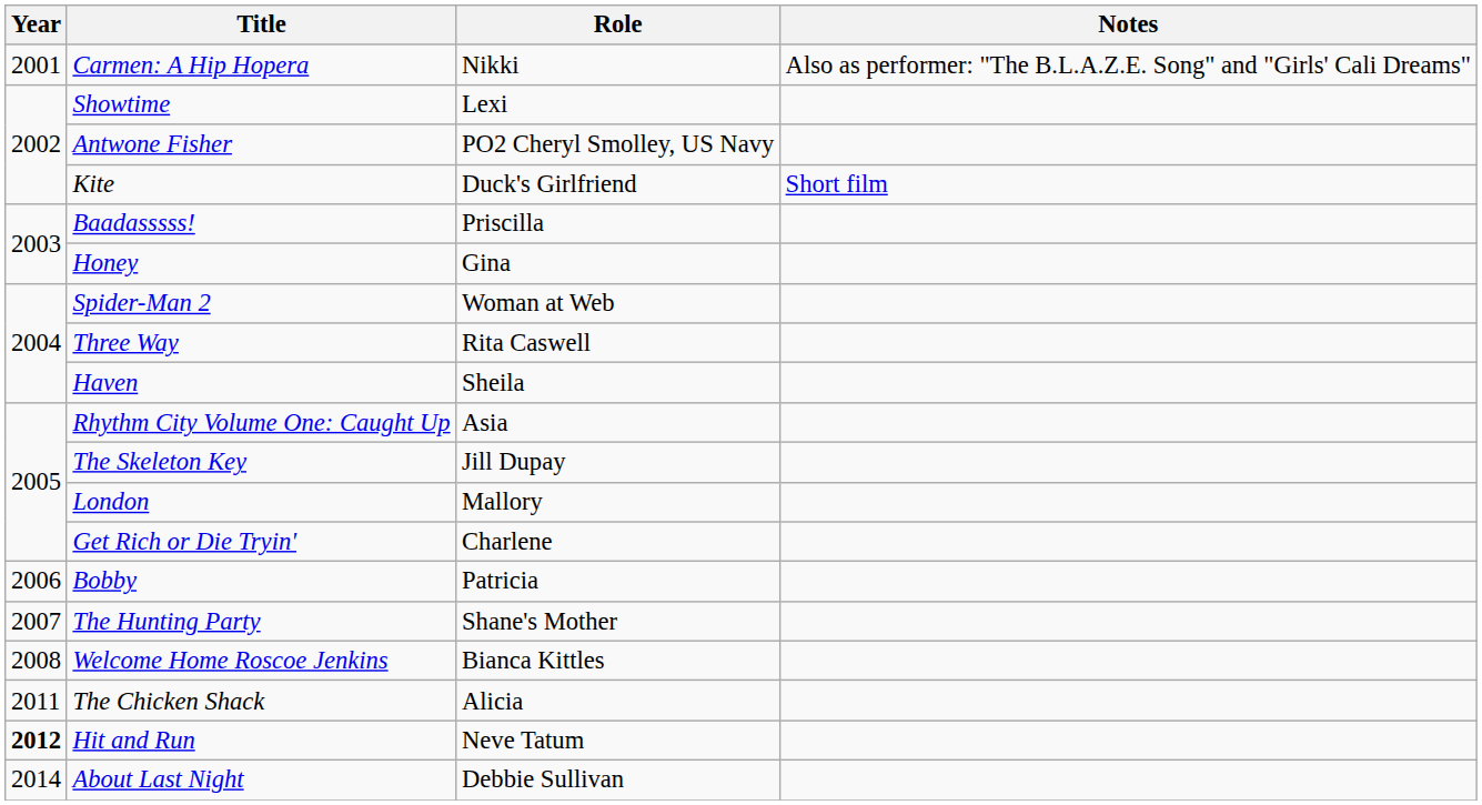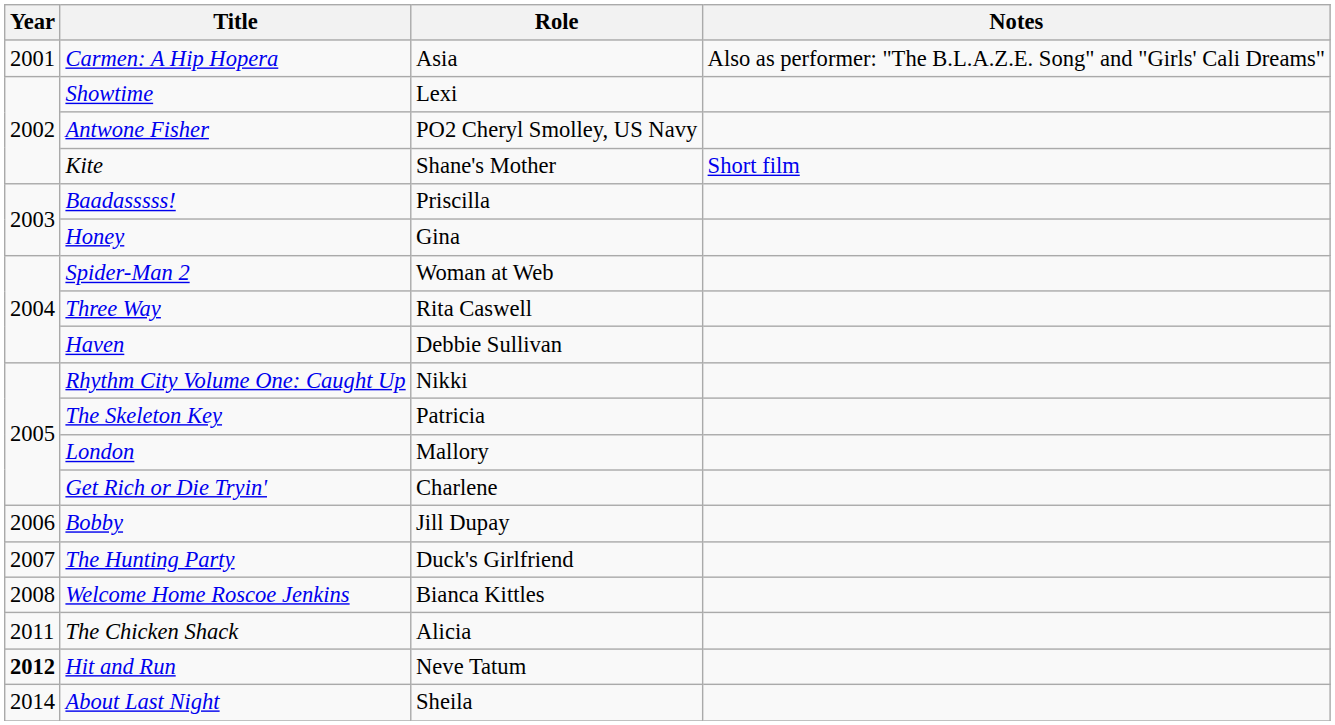Carmen: A Hip Hopera | Role: Nikki -> Asia
Kite | Role: Duck's Girlfriend -> Shane's Mother
Haven | Role: Sheila -> Debbie Sullivan
Rhythm City Volume One: Caught Up | Role: Asia -> Nikki
The Skeleton Key | Role: Jill Dupay -> Patricia
Bobby | Role: Patricia -> Jill Dupay
The Hunting Party | Role: Shane's Mother -> Duck's Girlfriend
About Last Night | Role: Debbie Sullivan -> Sheila
